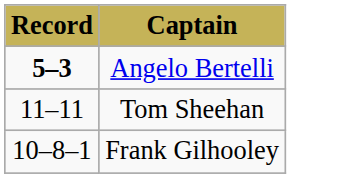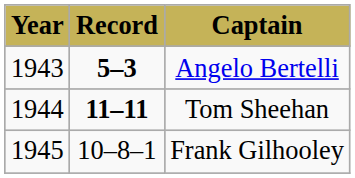+ column: Year | 1943 | 1944 | 1945
Tom Sheehan | Record: normal -> bold
